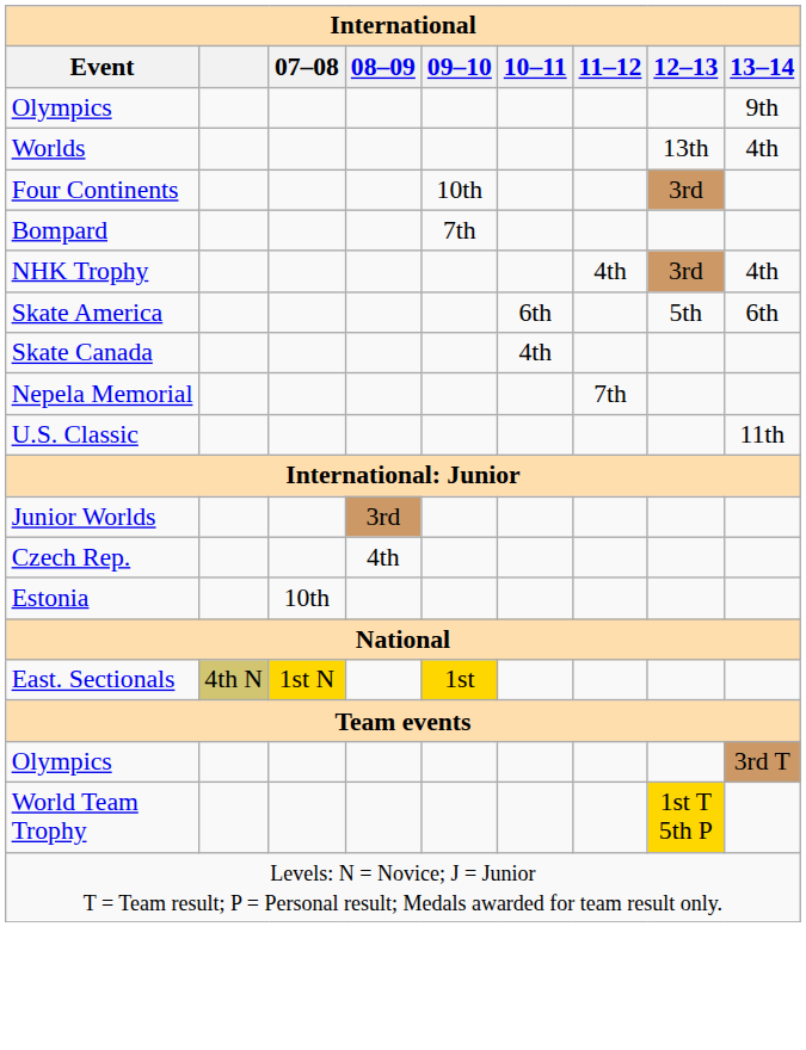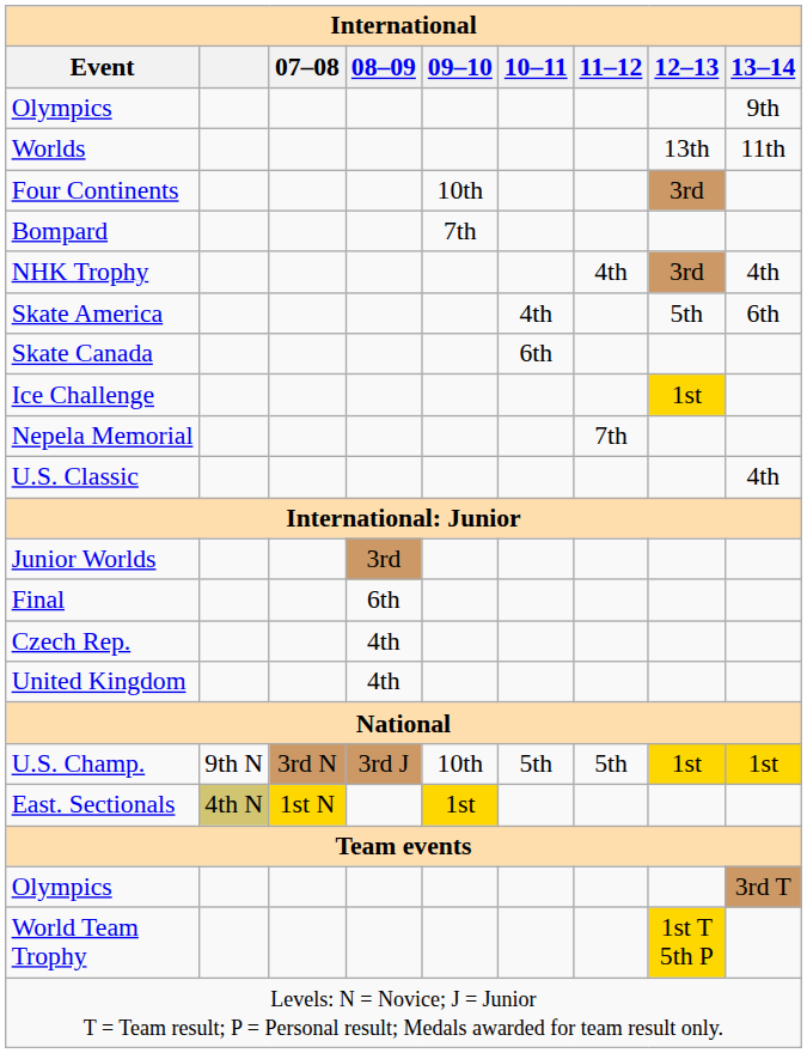Worlds | 13–14: 4th -> 11th
Skate America | 10–11: 6th -> 4th
Skate Canada | 10–11: 4th -> 6th
+ row: Ice Challenge | 1st
U.S. Classic | 13–14: 11th -> 4th
+ row: Final | 6th
- row: Estonia | 10th
+ row: United Kingdom | 4th
+ row: U.S. Champ. | 9th N | 3rd N | 3rd J | 10th | 5th | 5th | 1st | 1st
